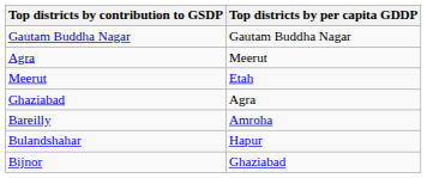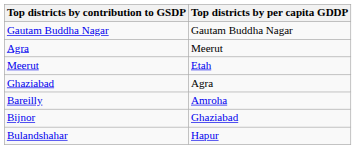rows swapped: Bijnor <-> Bulandshahar
